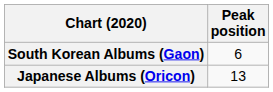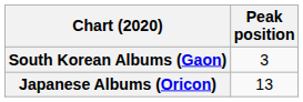South Korean Albums (Gaon) | Peak position: 6 -> 3
